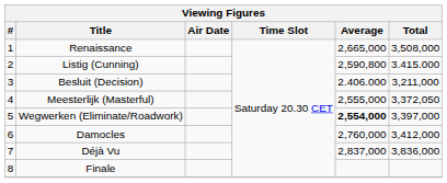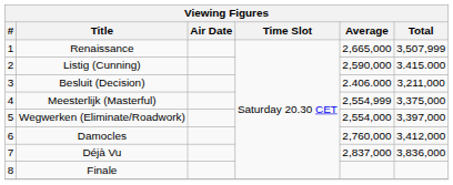Renaissance | Total: 3,508,000 -> 3,507,999
Listig (Cunning) | Average: 2,590,800 -> 2,590,000
Meesterlijk (Masterful) | Average: 2,555,000 -> 2,554,999
Meesterlijk (Masterful) | Total: 3,372,050 -> 3,375,000
Wegwerken (Eliminate/Roadwork) | Average: bold -> normal
